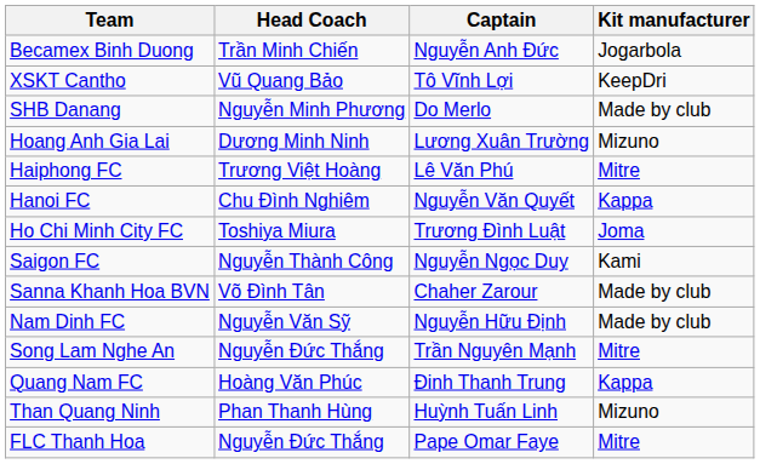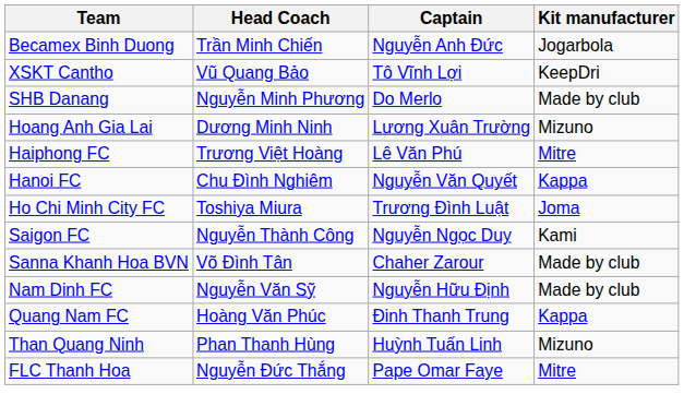- row: Song Lam Nghe An | Nguyễn Đức Thắng | Trần Nguyên Mạnh | Mitre
